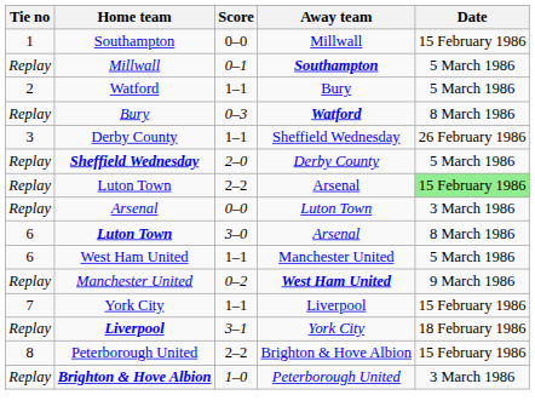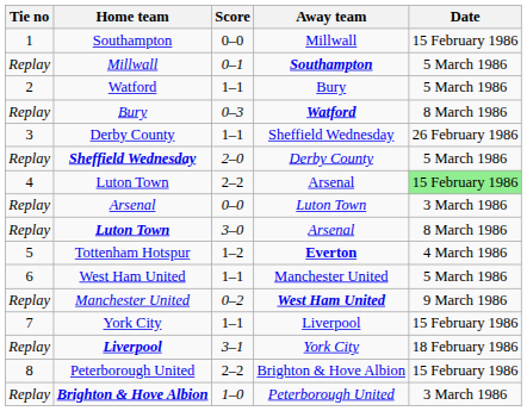Luton Town / 2–2 | Tie no: Replay -> 4
Luton Town / 3–0 | Tie no: 6 -> Replay
+ row: 5 | Tottenham Hotspur | 1–2 | Everton | 4 March 1986
